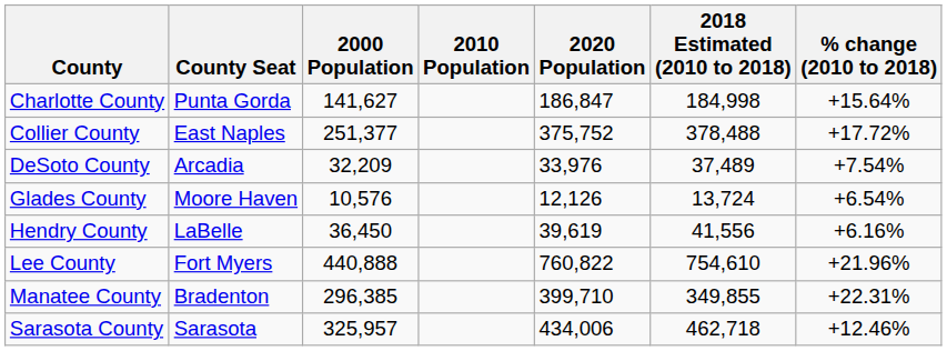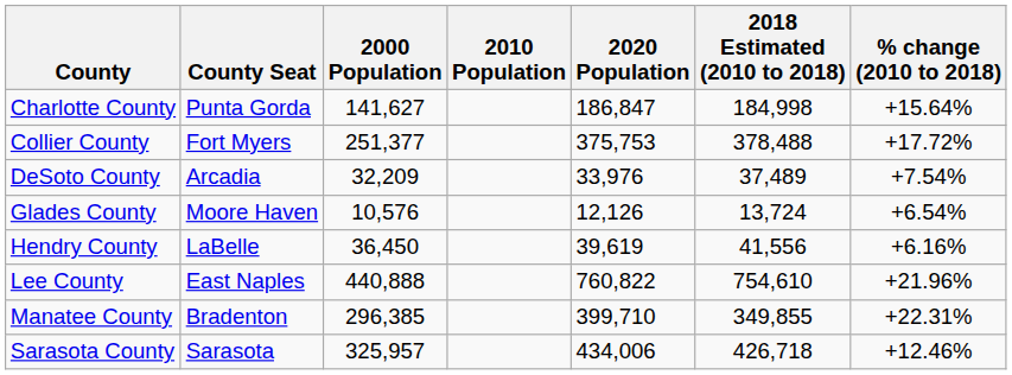Collier County | County Seat: East Naples -> Fort Myers
Collier County | 2020 Population: 375,752 -> 375,753
Lee County | County Seat: Fort Myers -> East Naples
Sarasota County | 2018 Estimated (2010 to 2018): 462,718 -> 426,718
